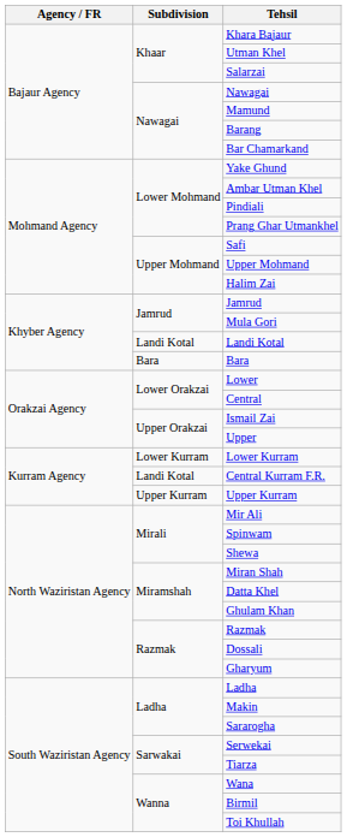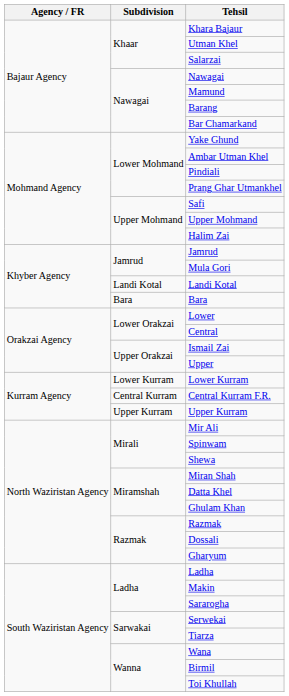Central Kurram F.R. | Subdivision: Landi Kotal -> Central Kurram
